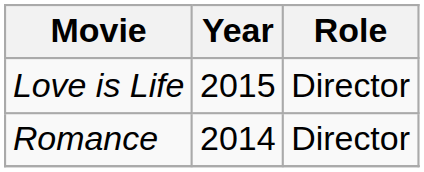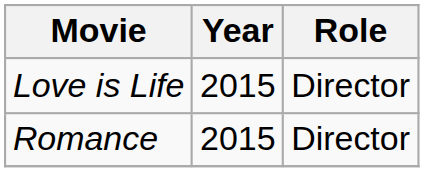Romance | Year: 2014 -> 2015
